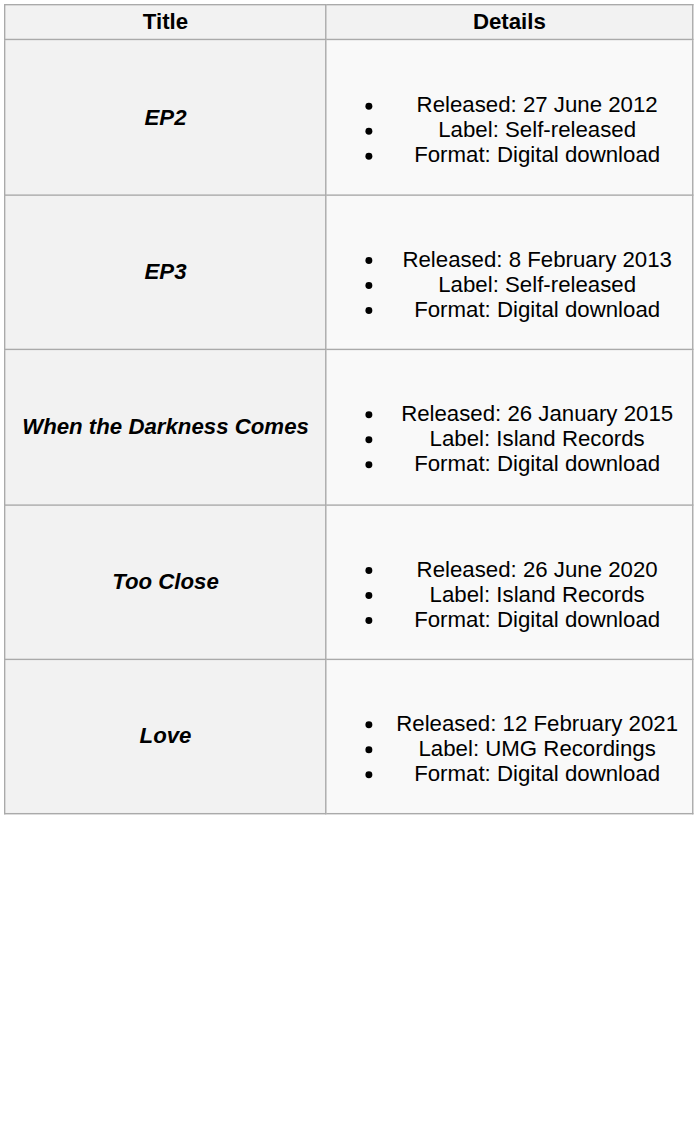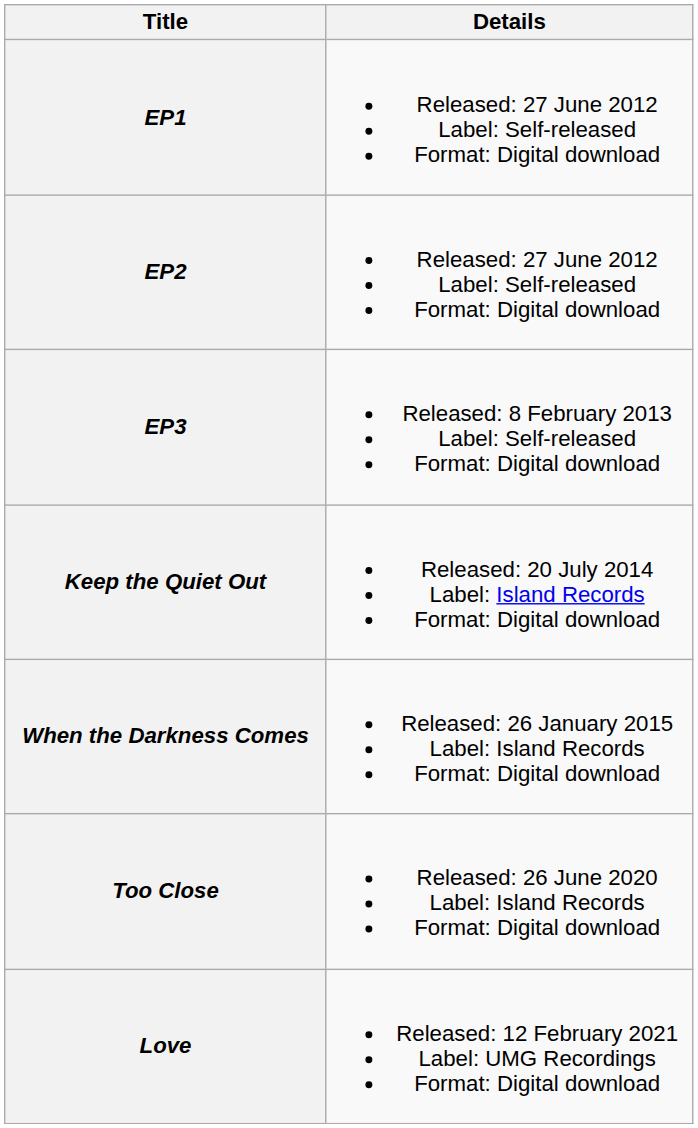+ row: EP1 | Released: 27 June 2012 Label: Self-released Format: Digital download
+ row: Keep the Quiet Out | Released: 20 July 2014 Label: Island Records Format: Digital download
